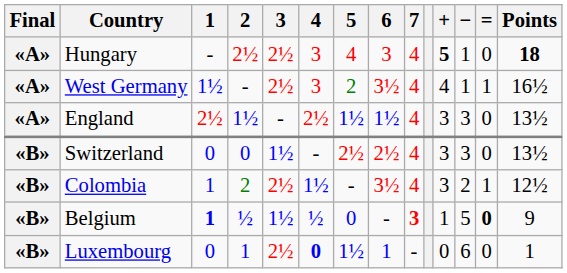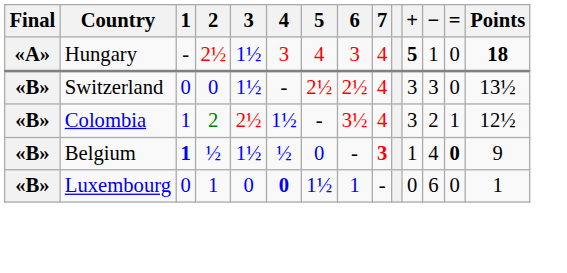Hungary | 3: 2½ -> 1½
- row: «A» | West Germany | 1½ | - | 2½ | 3 | 2 | 3½ | 4 | 4 | 1 | 1 | 16½
- row: «A» | England | 2½ | 1½ | - | 2½ | 1½ | 1½ | 4 | 3 | 3 | 0 | 13½
Belgium | −: 5 -> 4
Luxembourg | 3: 2½ -> 0
